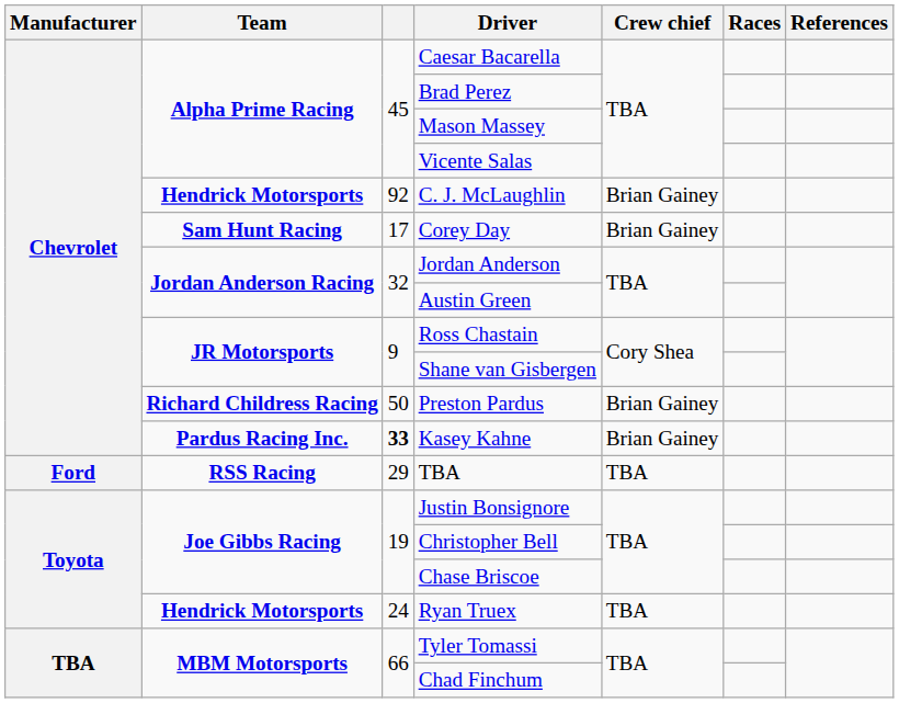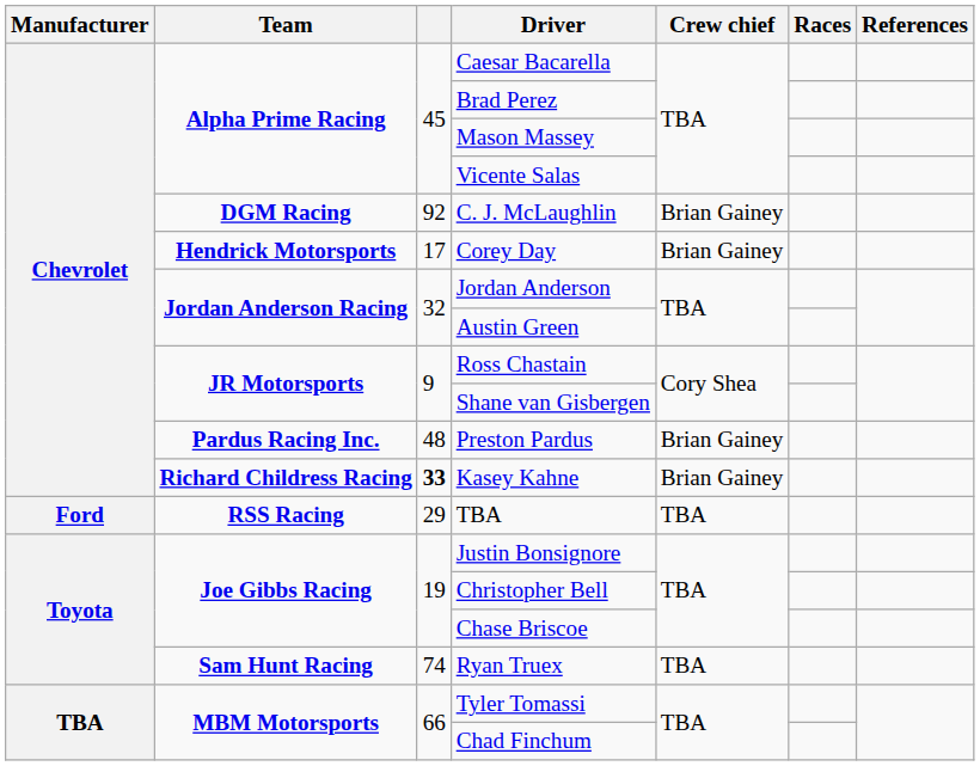C. J. McLaughlin | Team: Hendrick Motorsports -> DGM Racing
Corey Day | Team: Sam Hunt Racing -> Hendrick Motorsports
Preston Pardus | Team: Richard Childress Racing -> Pardus Racing Inc.
Preston Pardus | column 3: 50 -> 48
Kasey Kahne | Team: Pardus Racing Inc. -> Richard Childress Racing
Ryan Truex | Team: Hendrick Motorsports -> Sam Hunt Racing
Ryan Truex | column 3: 24 -> 74
